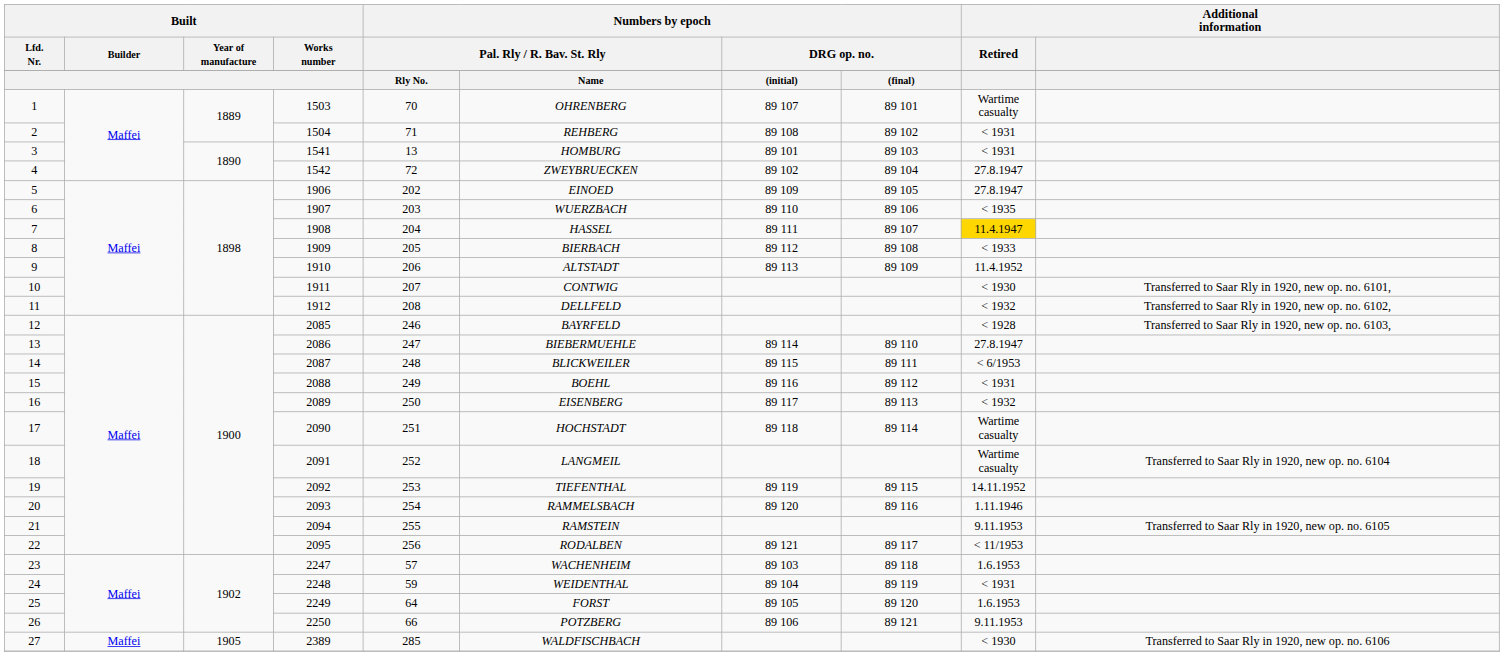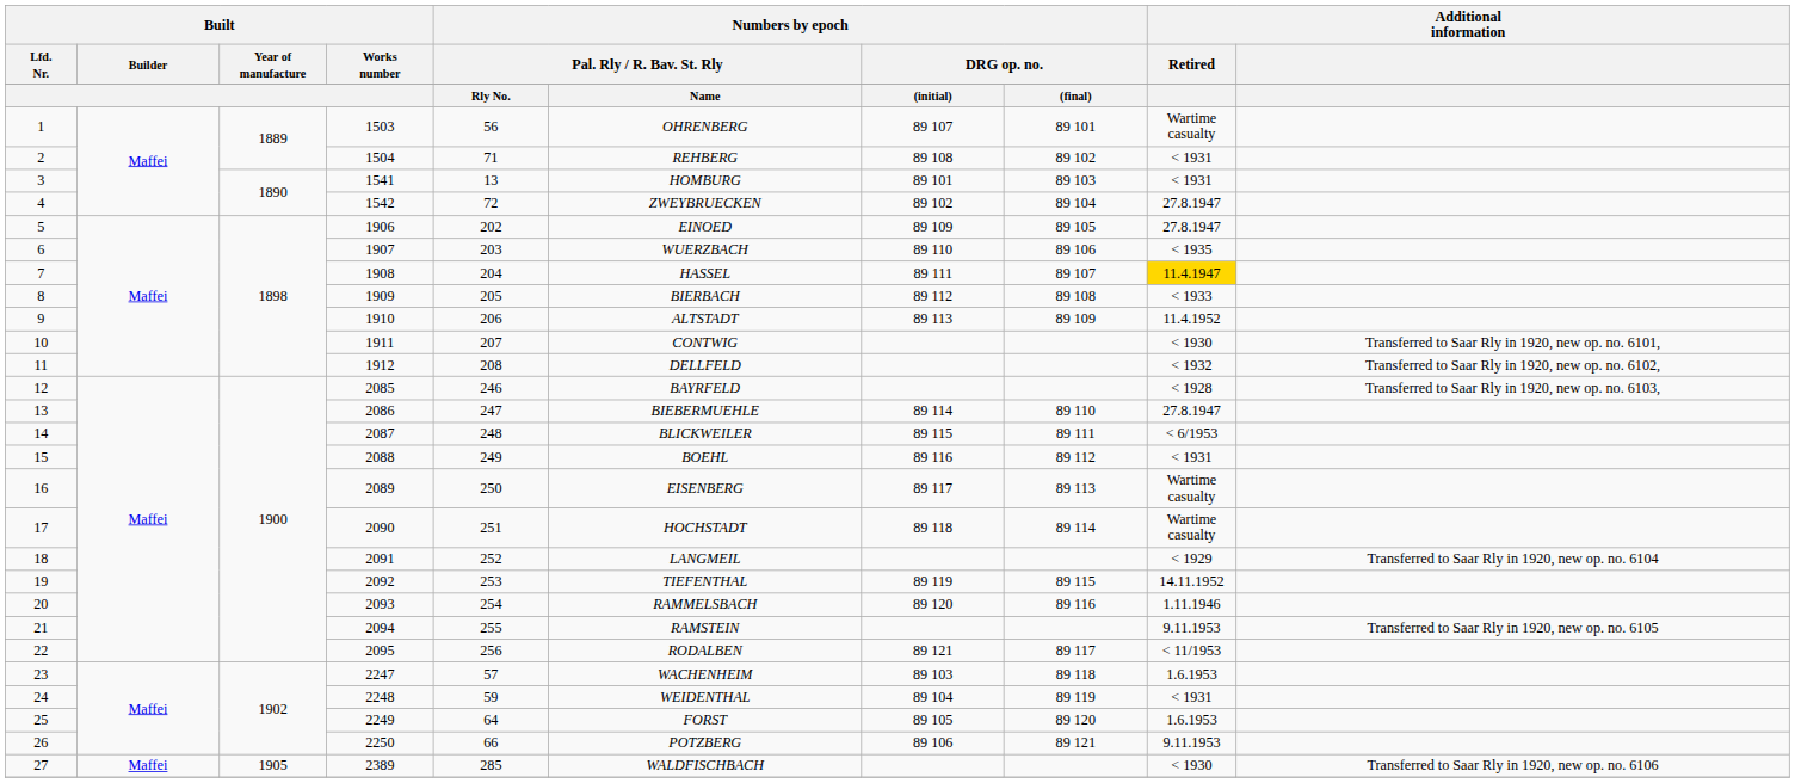1 | column 5: 70 -> 56
16 | Additional information / Retired: < 1932 -> Wartime casualty
18 | Additional information / Retired: Wartime casualty -> < 1929
